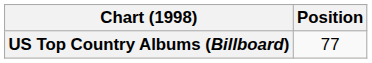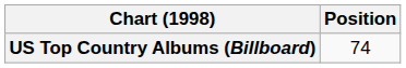US Top Country Albums (Billboard) | Position: 77 -> 74
